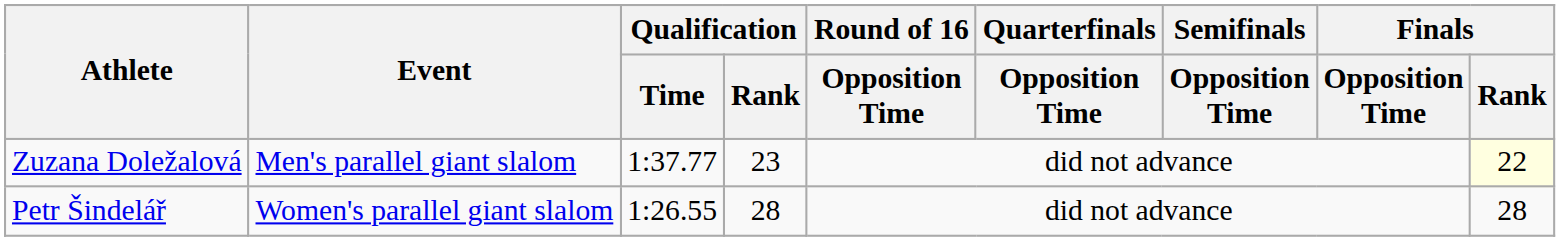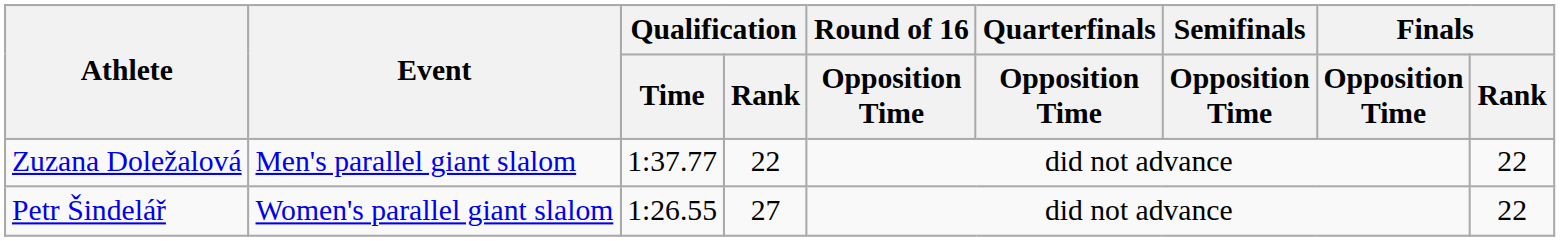Zuzana Doležalová | Qualification / Rank: 23 -> 22
Zuzana Doležalová | Finals / Rank: lightyellow background -> no background
Petr Šindelář | Qualification / Rank: 28 -> 27
Petr Šindelář | Finals / Rank: 28 -> 22
